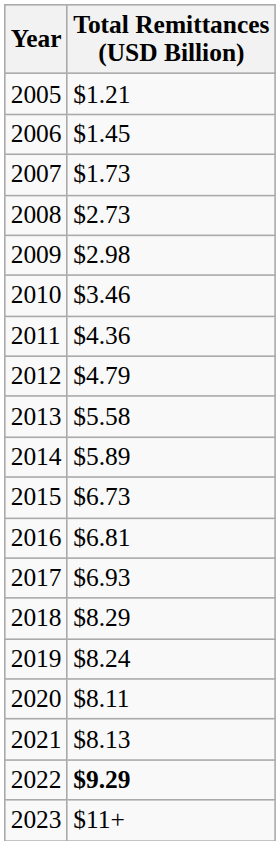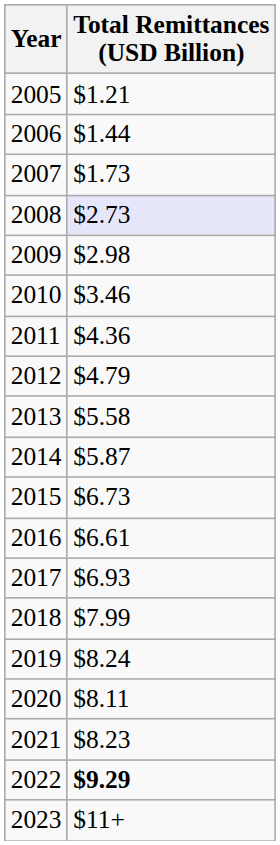2006 | Total Remittances (USD Billion): $1.45 -> $1.44
2008 | Total Remittances (USD Billion): no background -> lavender background
2014 | Total Remittances (USD Billion): $5.89 -> $5.87
2016 | Total Remittances (USD Billion): $6.81 -> $6.61
2018 | Total Remittances (USD Billion): $8.29 -> $7.99
2021 | Total Remittances (USD Billion): $8.13 -> $8.23
